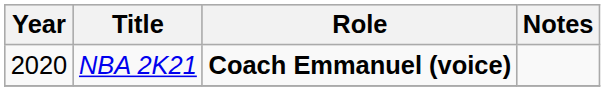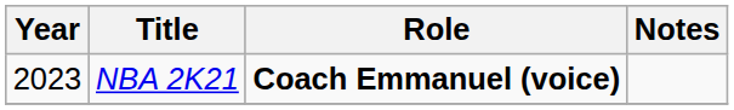NBA 2K21 | Year: 2020 -> 2023
